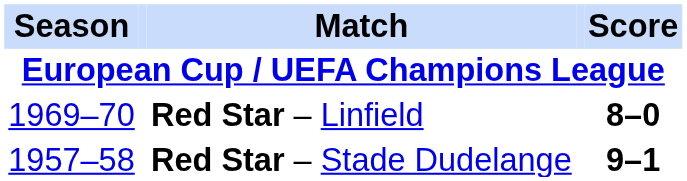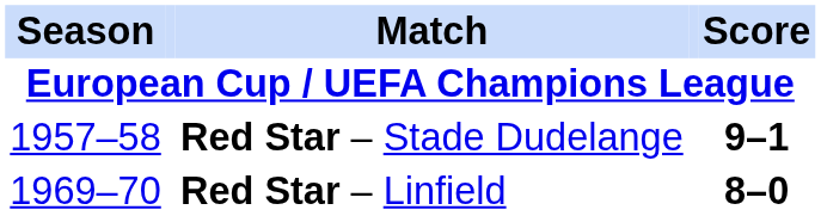rows swapped: Red Star – Stade Dudelange <-> Red Star – Linfield
